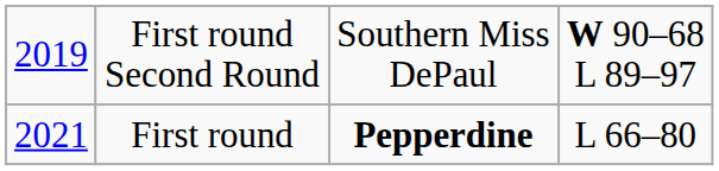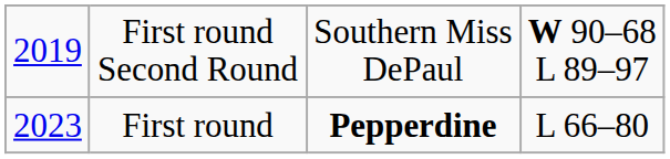First round | column 1: 2021 -> 2023
